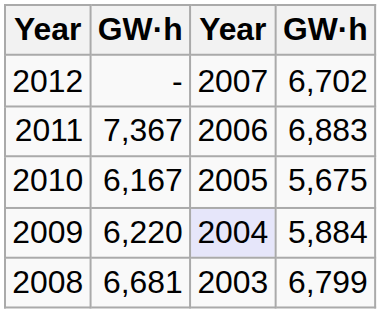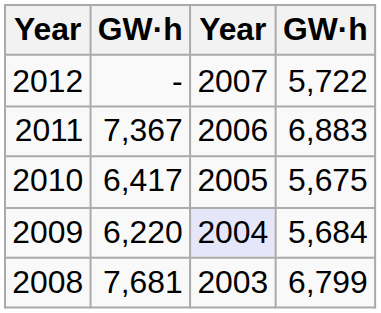2012 | column 4: 6,702 -> 5,722
2010 | column 2: 6,167 -> 6,417
2009 | column 4: 5,884 -> 5,684
2008 | column 2: 6,681 -> 7,681
